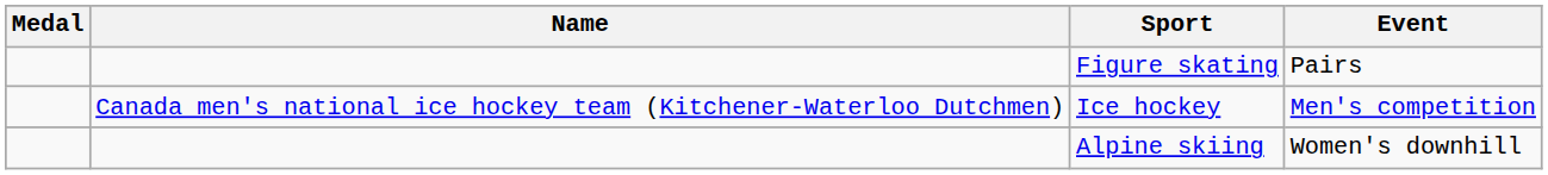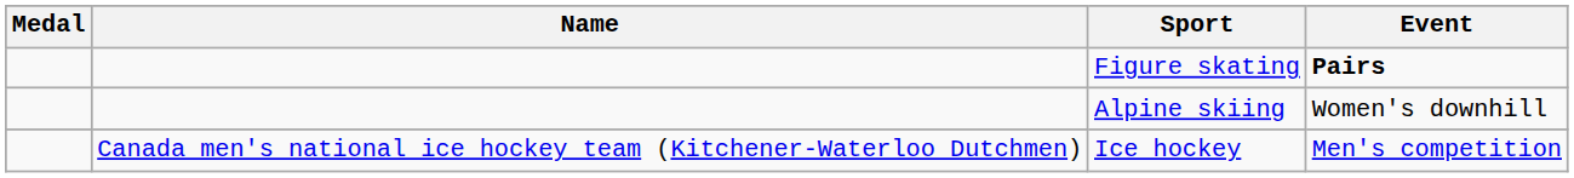Figure skating | Event: normal -> bold
rows swapped: Ice hockey <-> Alpine skiing
